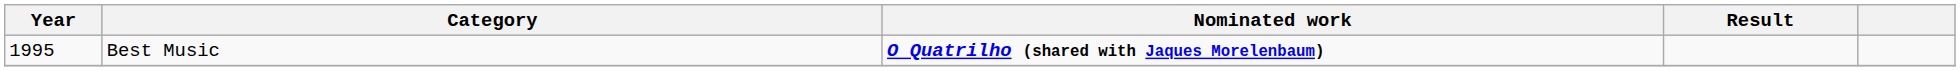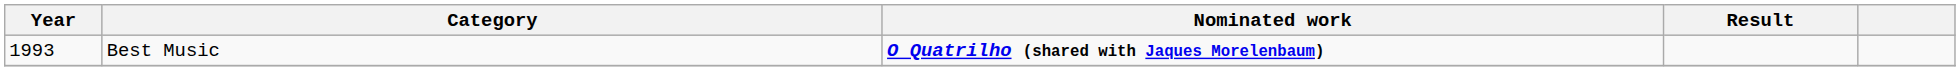Best Music | Year: 1995 -> 1993
